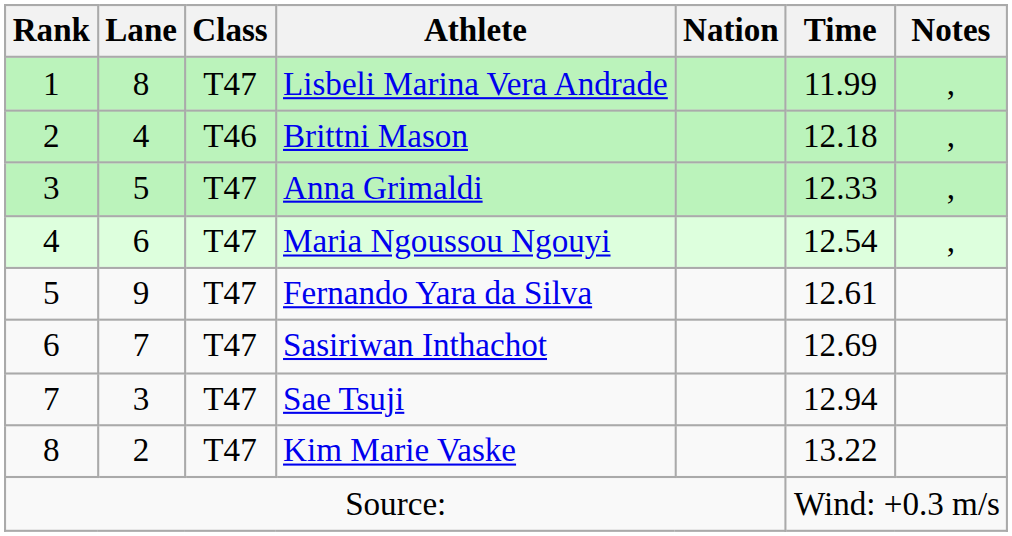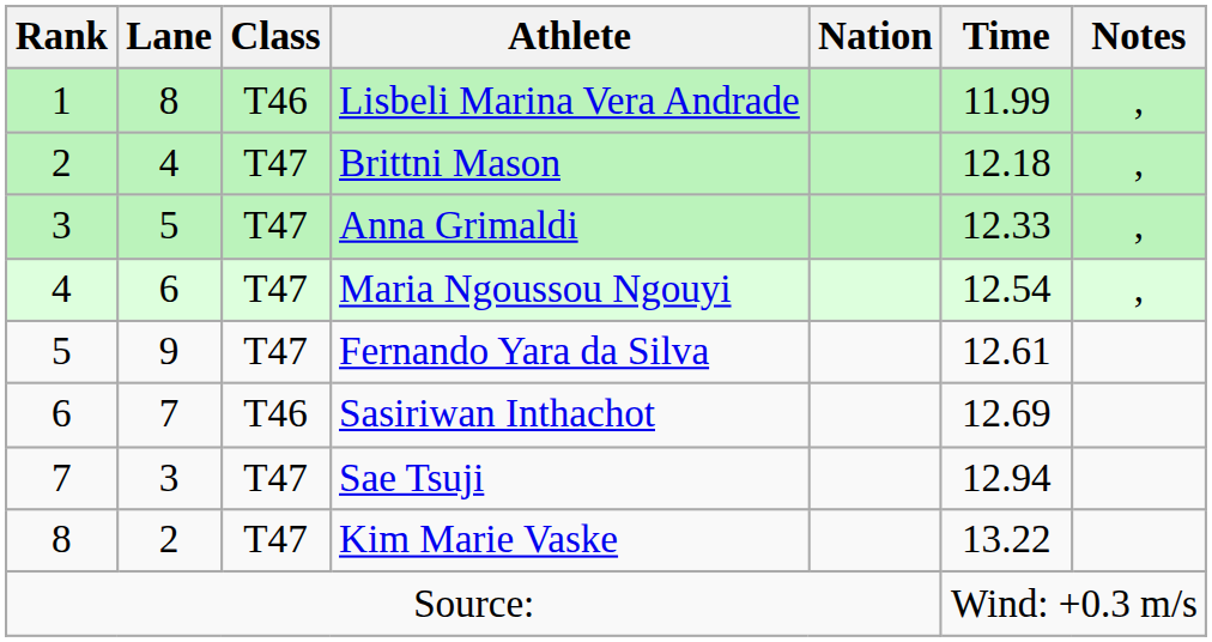Lisbeli Marina Vera Andrade | Class: T47 -> T46
Brittni Mason | Class: T46 -> T47
Sasiriwan Inthachot | Class: T47 -> T46
